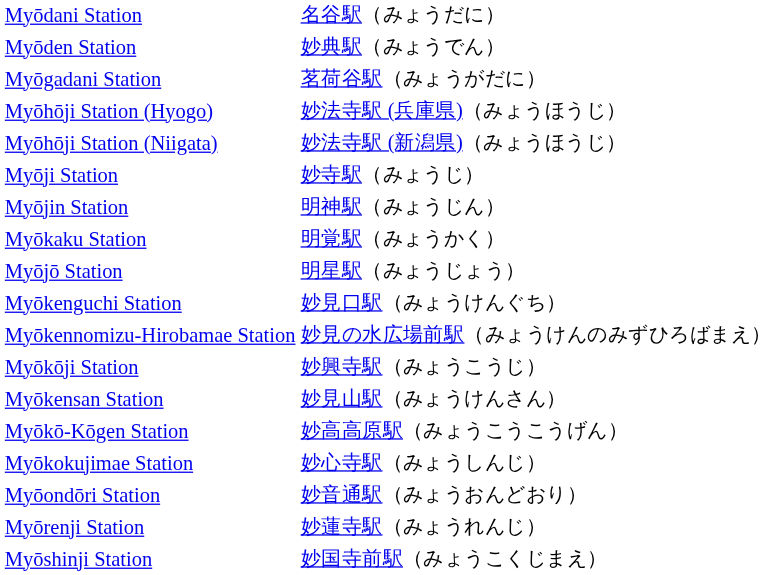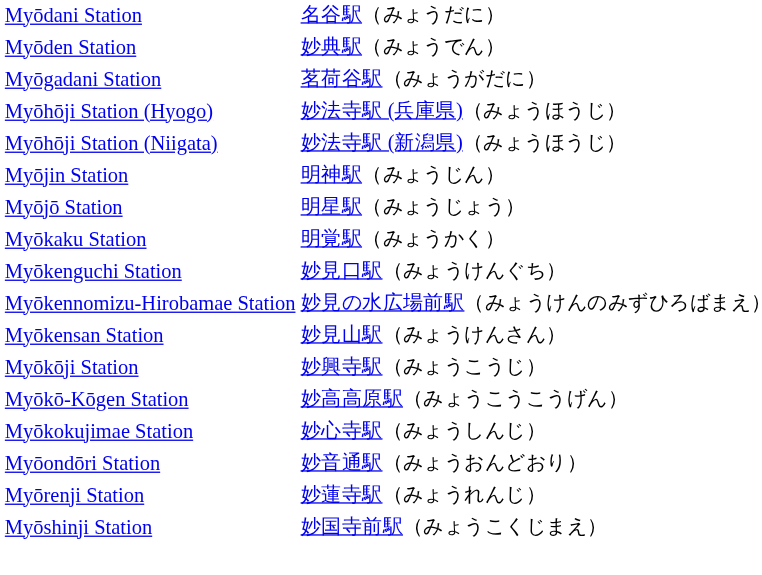- row: Myōji Station | 妙寺駅（みょうじ）
rows swapped: Myōjō Station <-> Myōkaku Station
rows swapped: Myōkensan Station <-> Myōkōji Station
